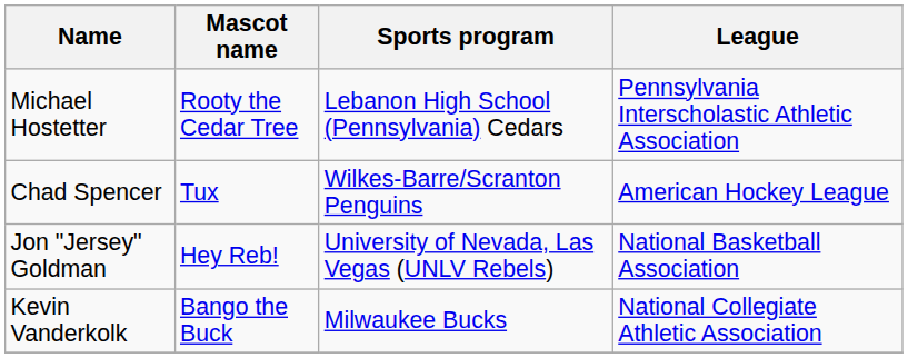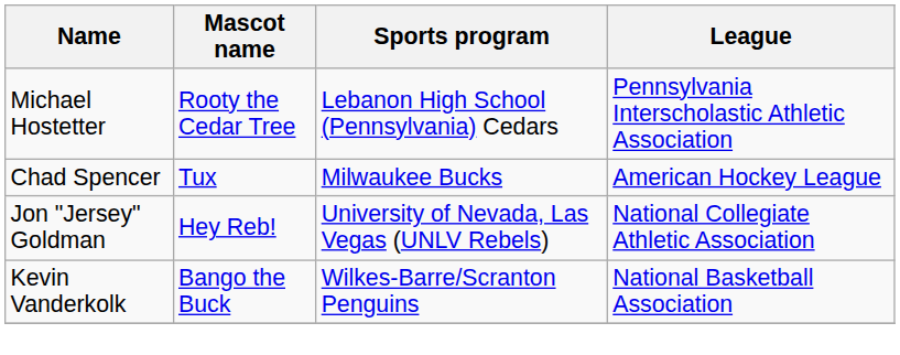Chad Spencer | Sports program: Wilkes-Barre/Scranton Penguins -> Milwaukee Bucks
Jon "Jersey" Goldman | League: National Basketball Association -> National Collegiate Athletic Association
Kevin Vanderkolk | Sports program: Milwaukee Bucks -> Wilkes-Barre/Scranton Penguins
Kevin Vanderkolk | League: National Collegiate Athletic Association -> National Basketball Association
